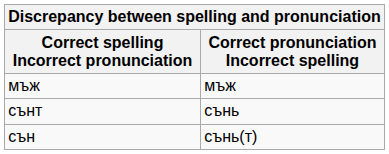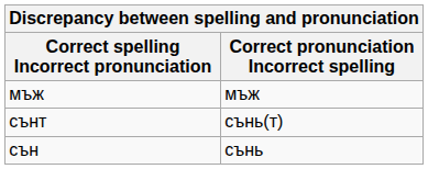сънт | Correct pronunciation Incorrect spelling: сънь -> сънь(т)
сън | Correct pronunciation Incorrect spelling: сънь(т) -> сънь
